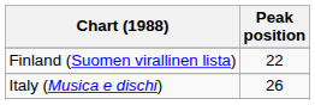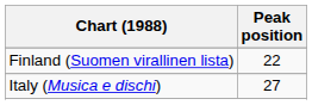Italy (Musica e dischi) | Peak position: 26 -> 27
